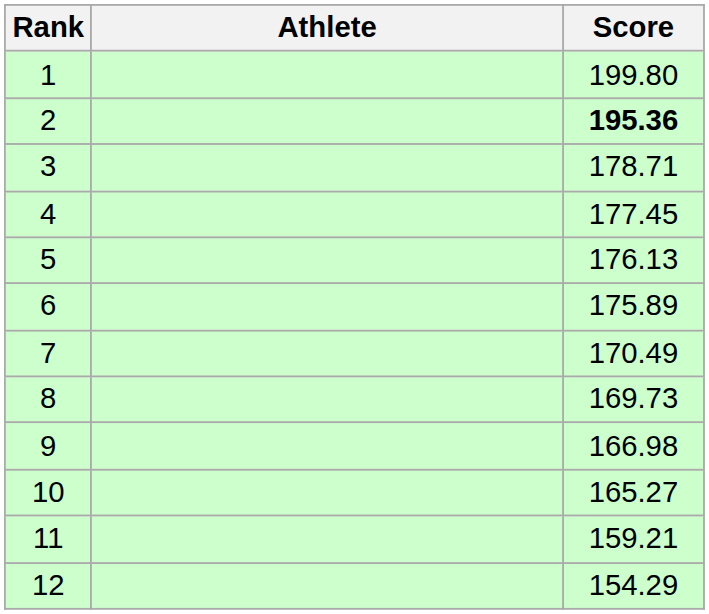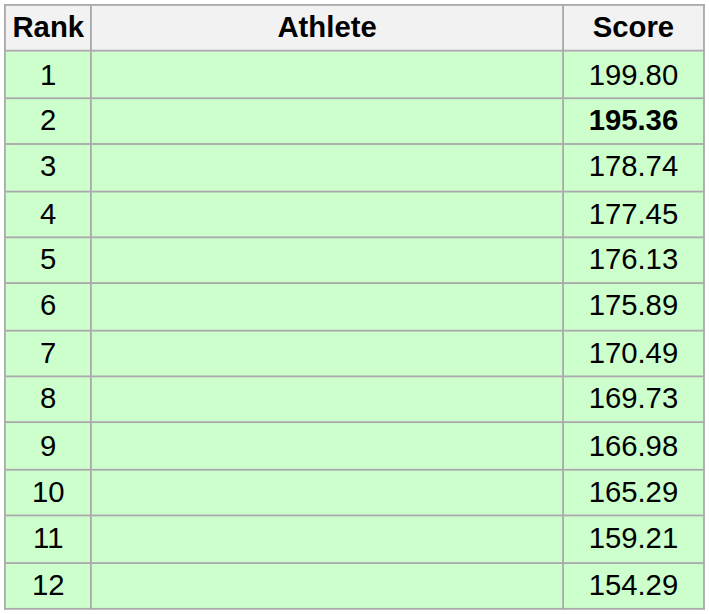3 | Score: 178.71 -> 178.74
10 | Score: 165.27 -> 165.29
